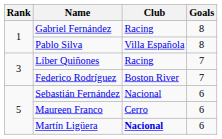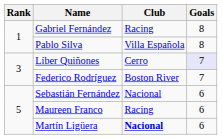Líber Quiñones | Club: Racing -> Cerro
Líber Quiñones | Goals: no background -> lavender background
Maureen Franco | Club: Cerro -> Racing
